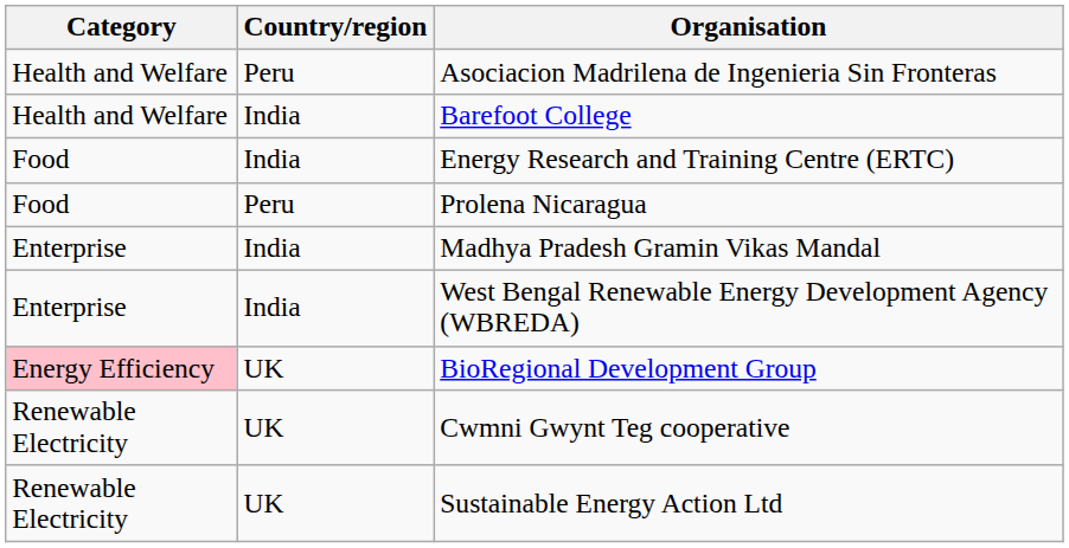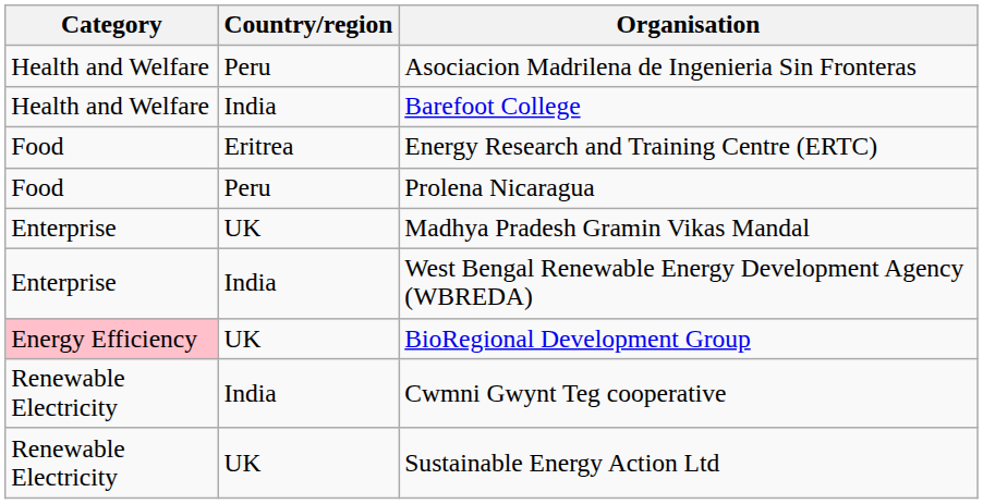Energy Research and Training Centre (ERTC) | Country/region: India -> Eritrea
Madhya Pradesh Gramin Vikas Mandal | Country/region: India -> UK
Cwmni Gwynt Teg cooperative | Country/region: UK -> India
